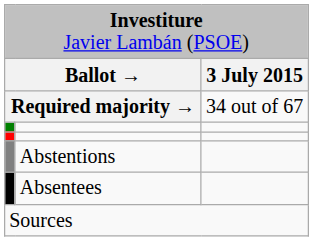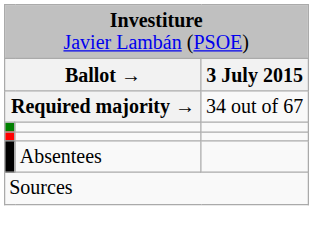- row: Abstentions
